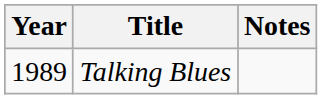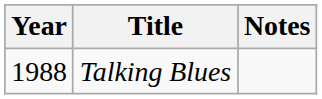Talking Blues | Year: 1989 -> 1988
